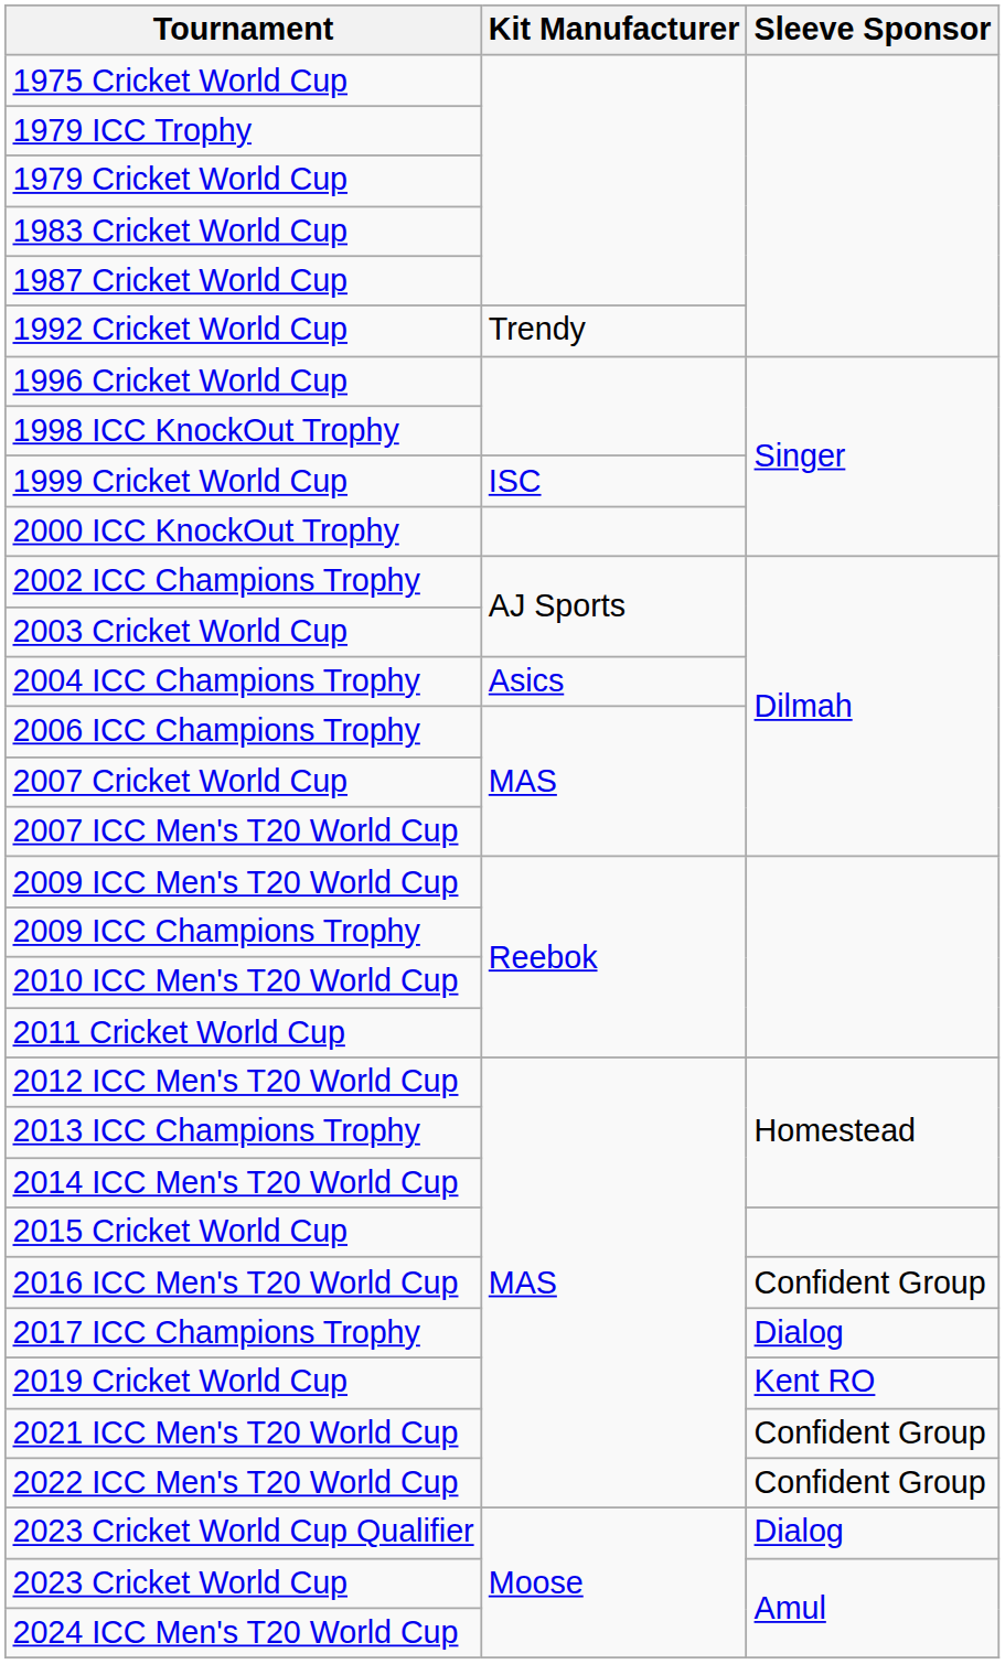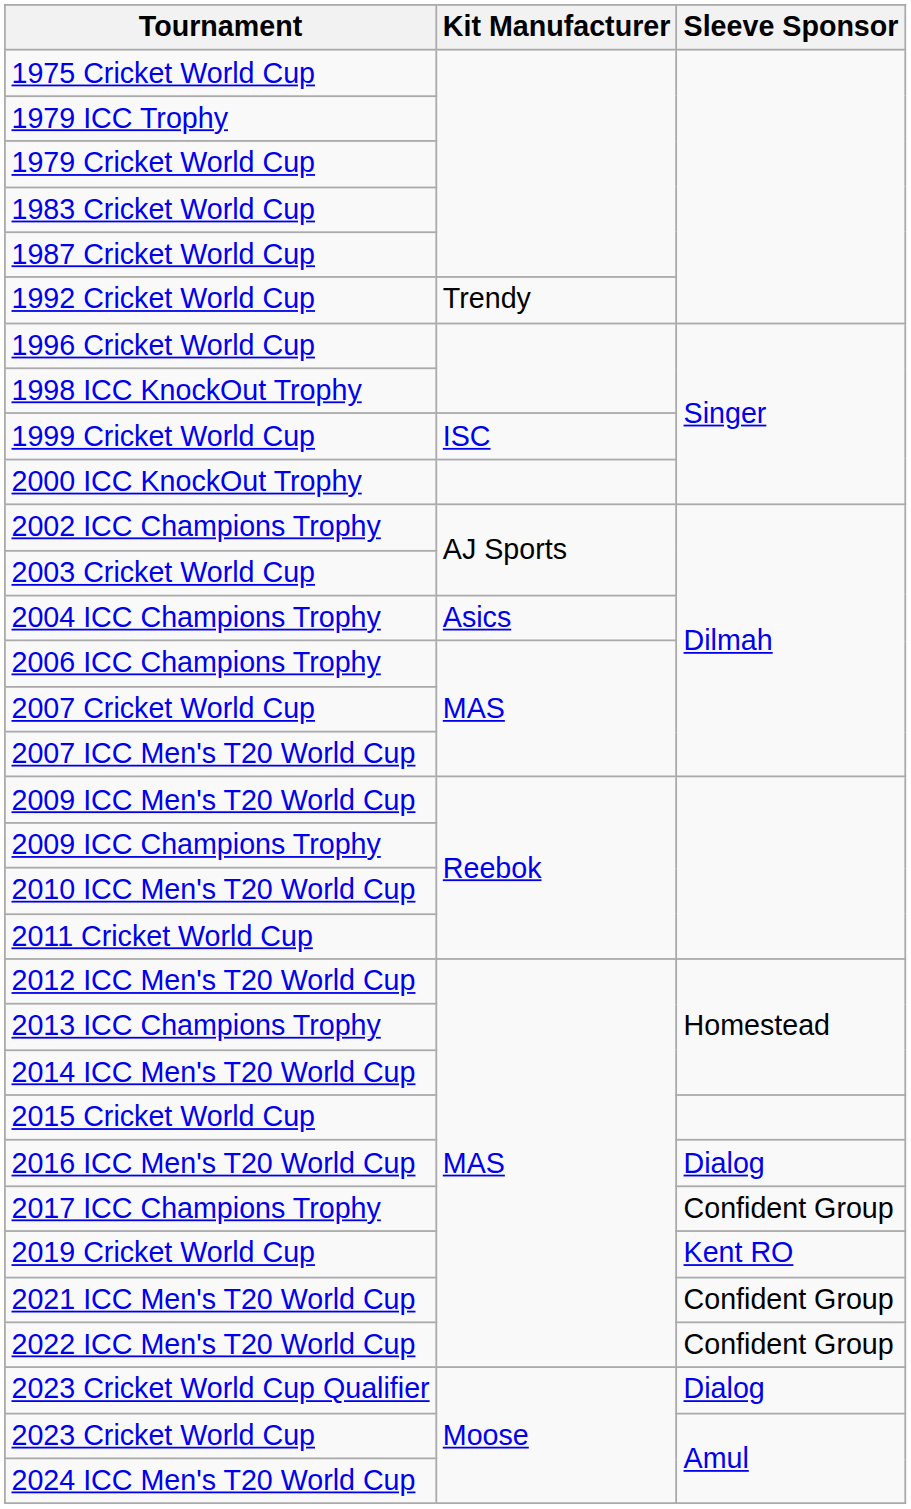2016 ICC Men's T20 World Cup | Sleeve Sponsor: Confident Group -> Dialog
2017 ICC Champions Trophy | Sleeve Sponsor: Dialog -> Confident Group
